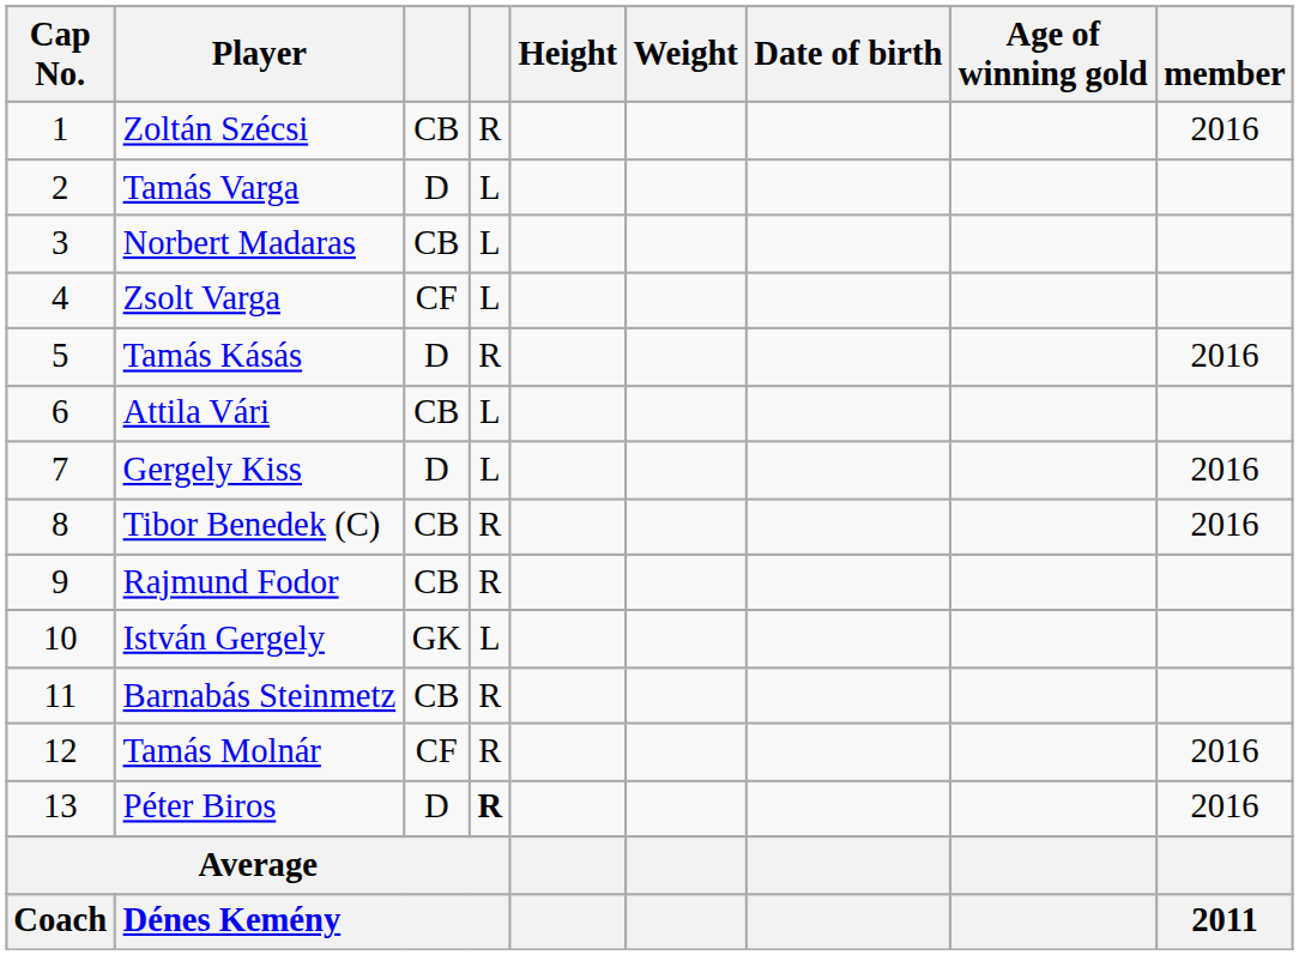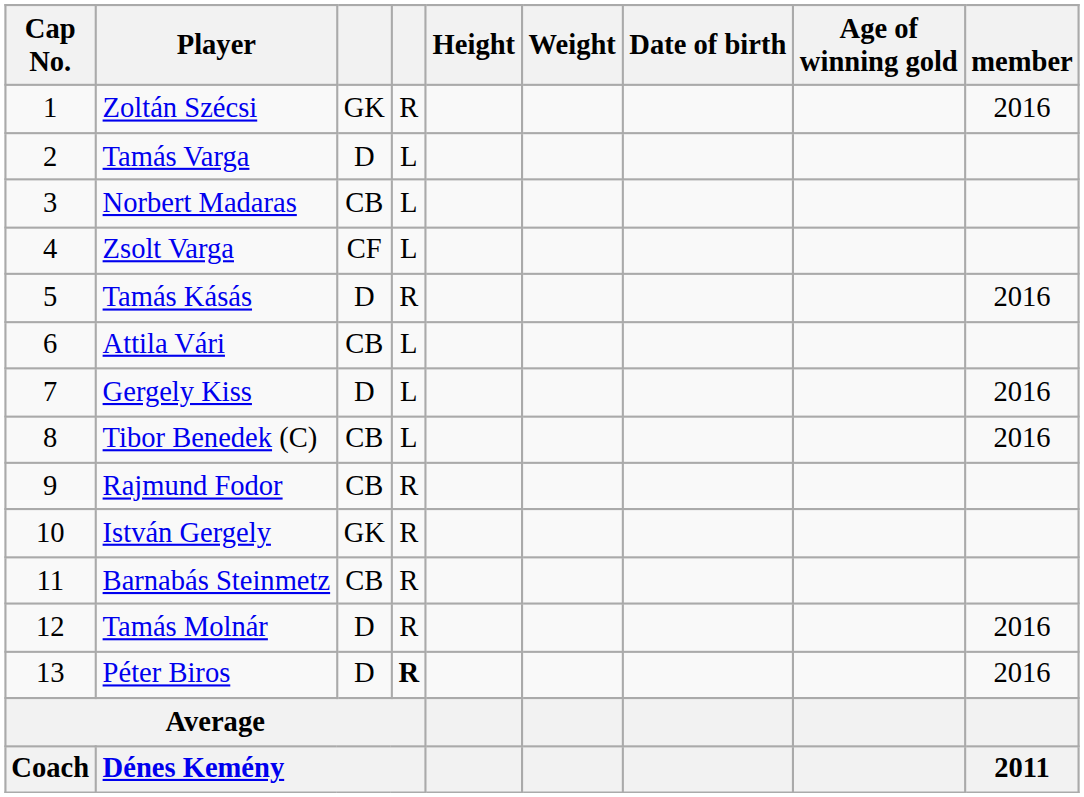Zoltán Szécsi | column 3: CB -> GK
Tibor Benedek (C) | column 4: R -> L
István Gergely | column 4: L -> R
Tamás Molnár | column 3: CF -> D
